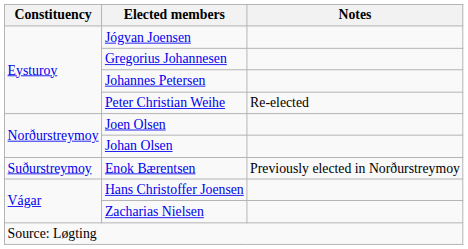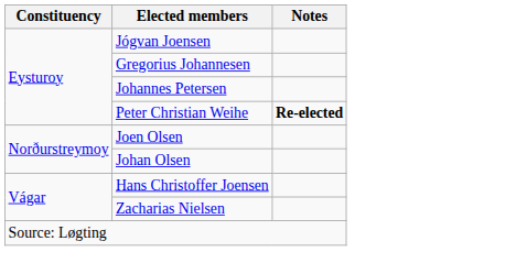Peter Christian Weihe | Notes: normal -> bold
- row: Suðurstreymoy | Enok Bærentsen | Previously elected in Norðurstreymoy
